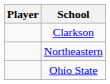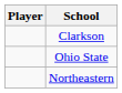rows swapped: Ohio State <-> Northeastern
